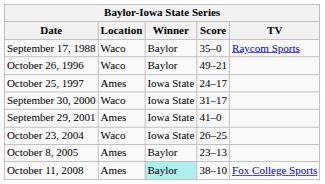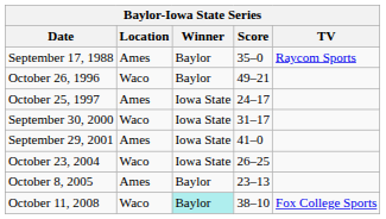September 17, 1988 | Location: Waco -> Ames
October 11, 2008 | Location: Ames -> Waco
